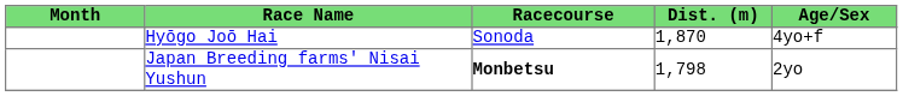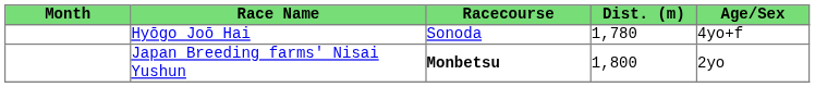Hyōgo Joō Hai | Dist. (m): 1,870 -> 1,780
Japan Breeding farms' Nisai Yushun | Dist. (m): 1,798 -> 1,800
